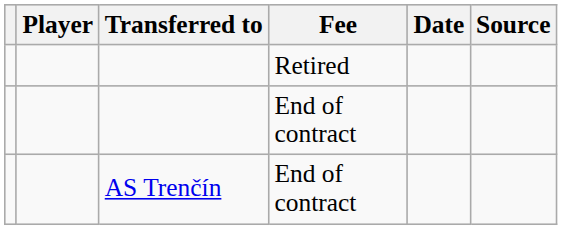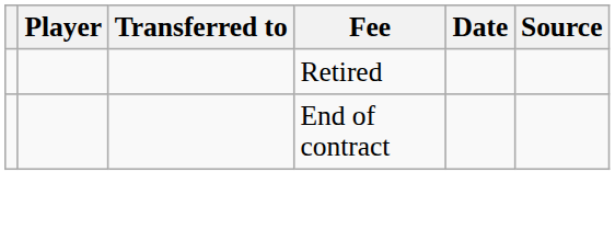- row: AS Trenčín | End of contract
